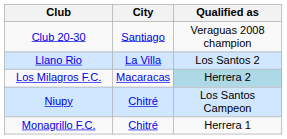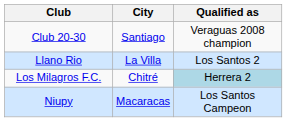Los Milagros F.C. | City: Macaracas -> Chitré
Niupy | City: Chitré -> Macaracas
- row: Monagrillo F.C. | Chitré | Herrera 1
